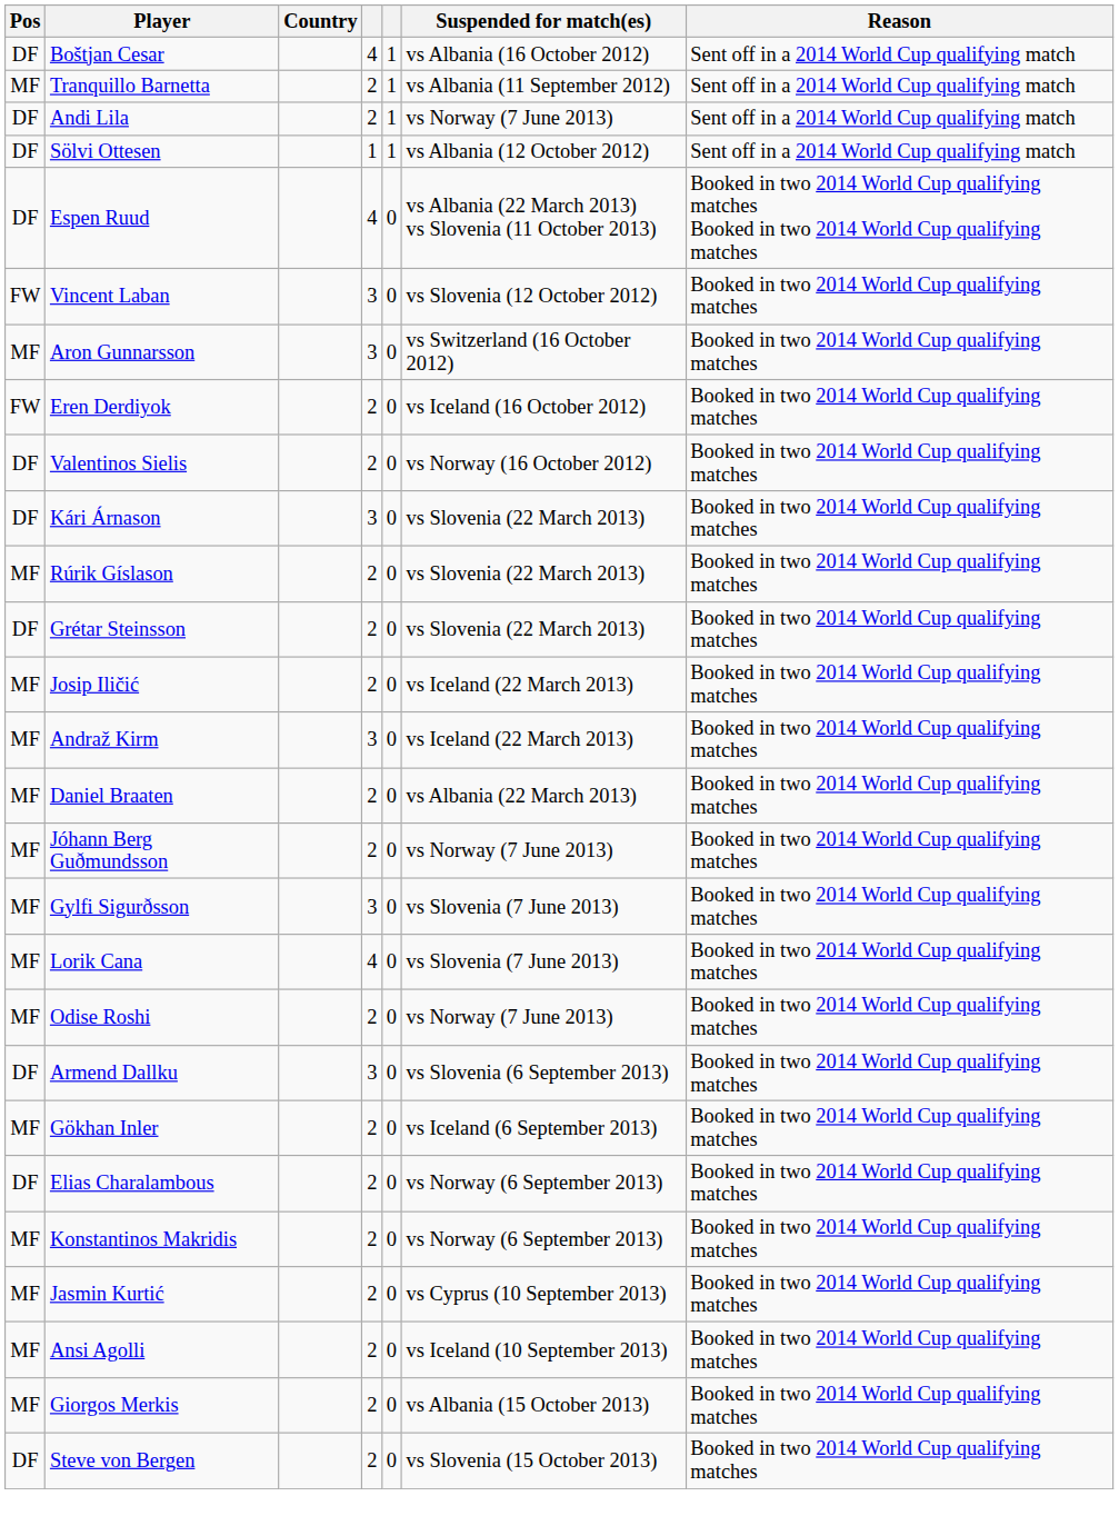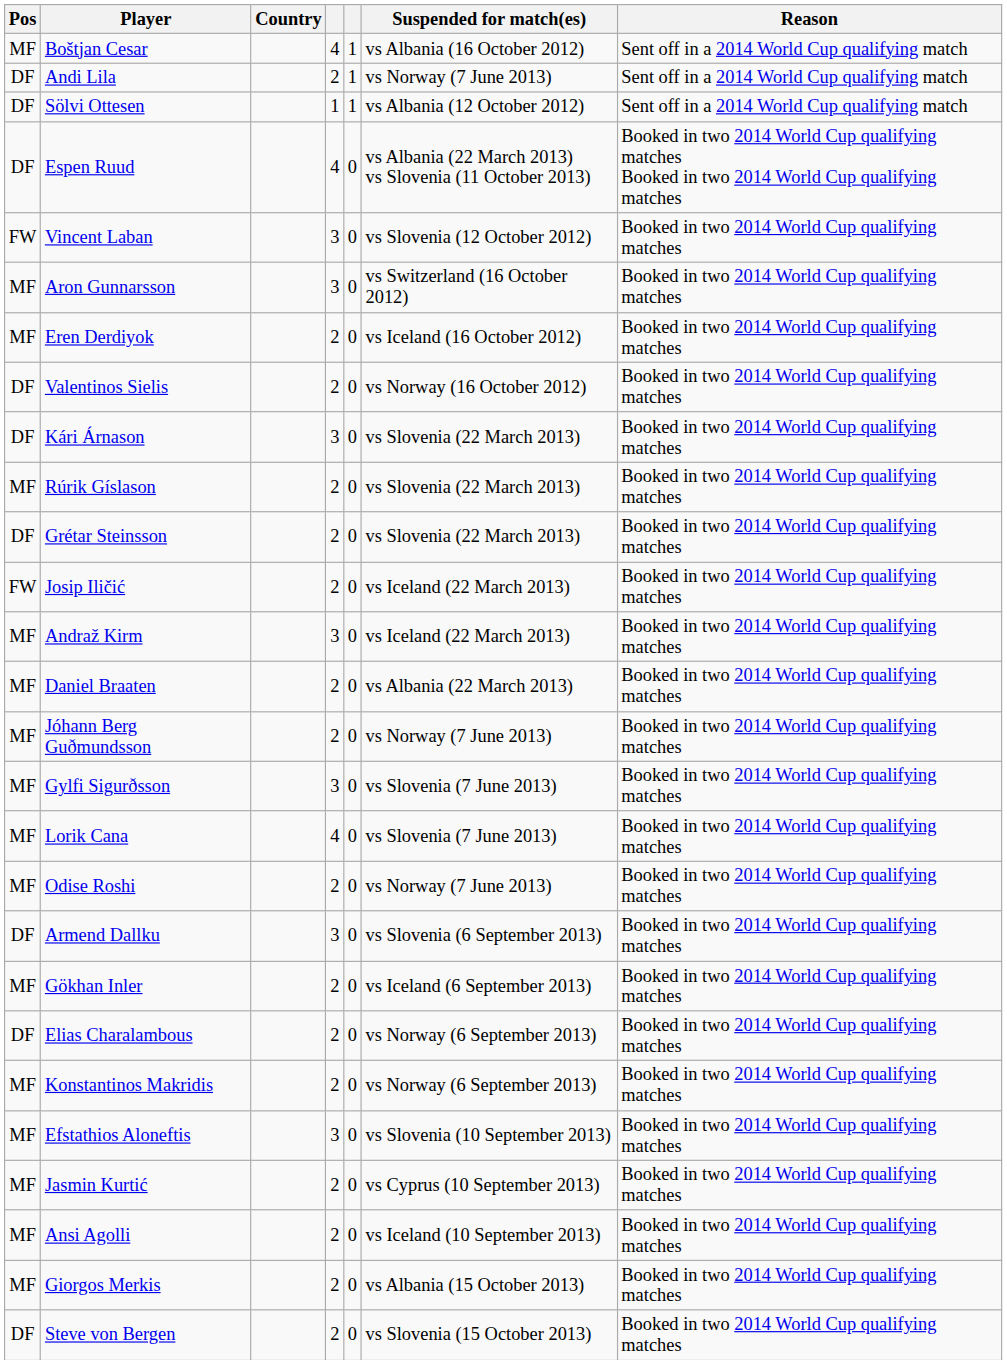Boštjan Cesar | Pos: DF -> MF
- row: MF | Tranquillo Barnetta | 2 | 1 | vs Albania (11 September 2012) | Sent off in a 2014 World Cup qualifying match
Eren Derdiyok | Pos: FW -> MF
Josip Iličić | Pos: MF -> FW
+ row: MF | Efstathios Aloneftis | 3 | 0 | vs Slovenia (10 September 2013) | Booked in two 2014 World Cup qualifying matches
